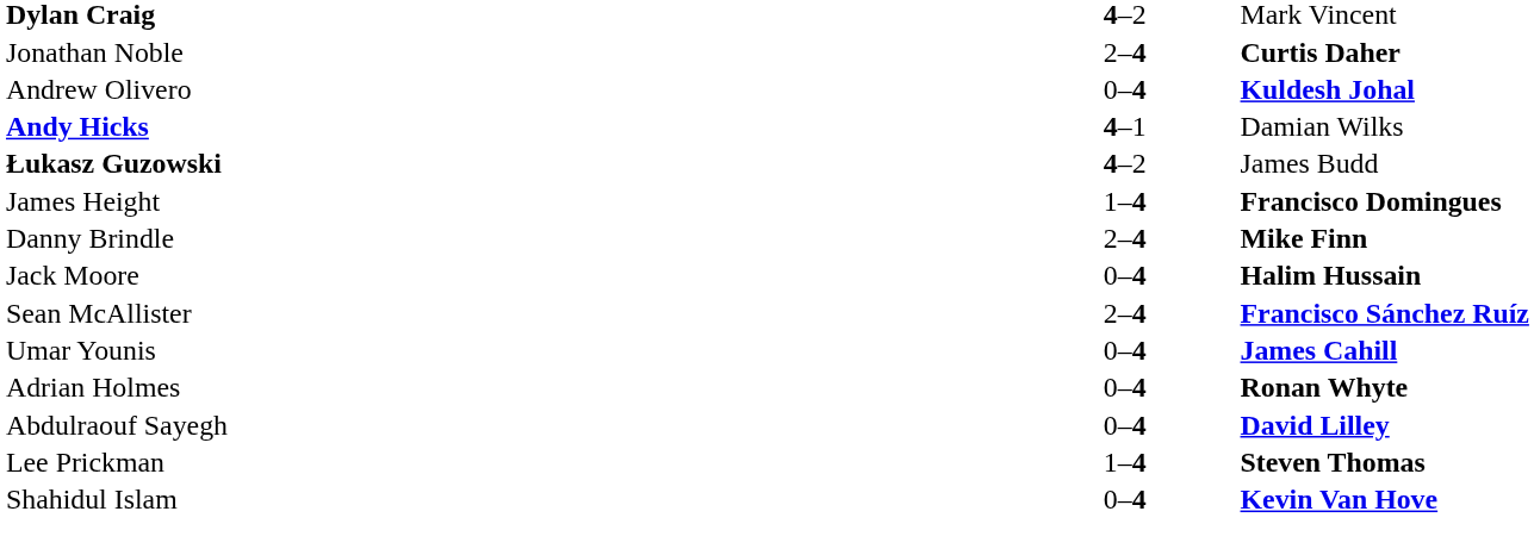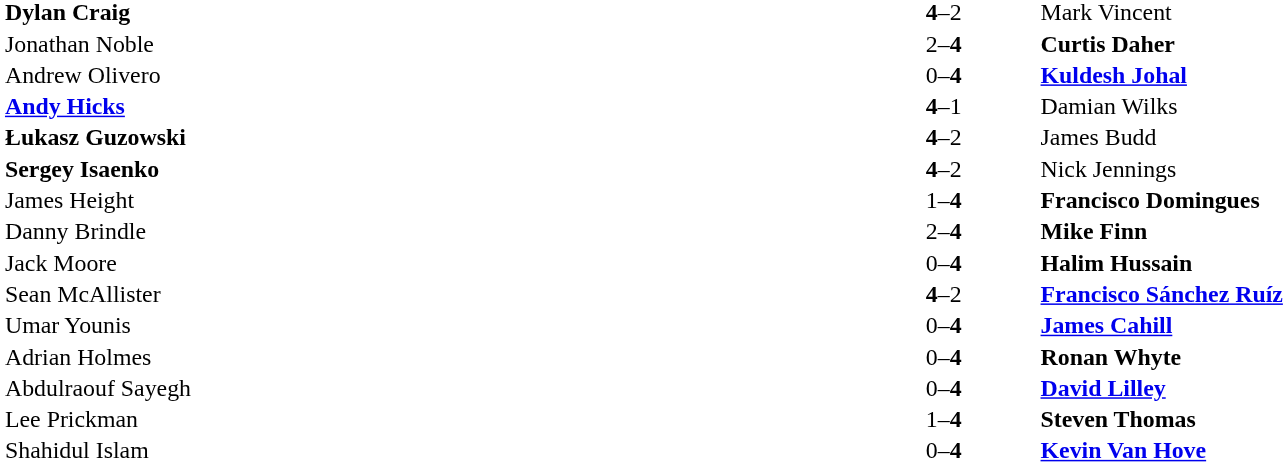+ row: Sergey Isaenko | 4–2 | Nick Jennings
Sean McAllister | column 2: 2–4 -> 4–2
